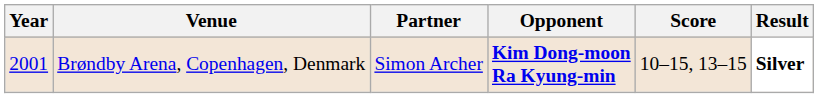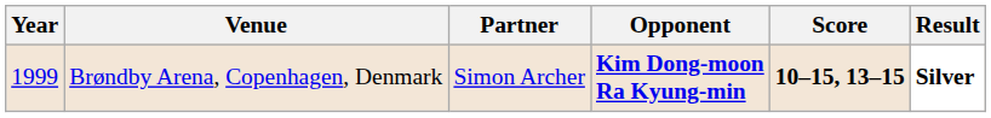Brøndby Arena, Copenhagen, Denmark | Year: 2001 -> 1999
Brøndby Arena, Copenhagen, Denmark | Score: normal -> bold
